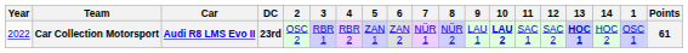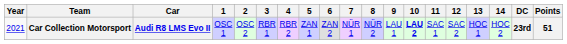columns swapped: 1 <-> DC
Car Collection Motorsport | Year: 2022 -> 2021
Car Collection Motorsport | 13: bold -> normal
Car Collection Motorsport | Points: 61 -> 51
